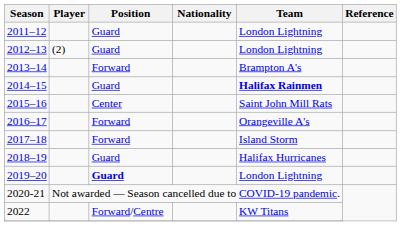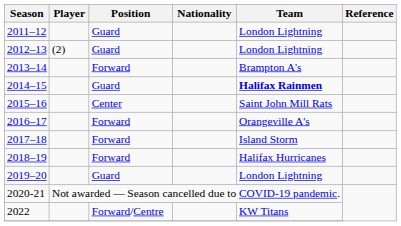2018–19 | Position: Guard -> Forward
2019–20 | Position: bold -> normal
